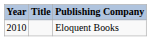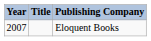Eloquent Books | Year: 2010 -> 2007
